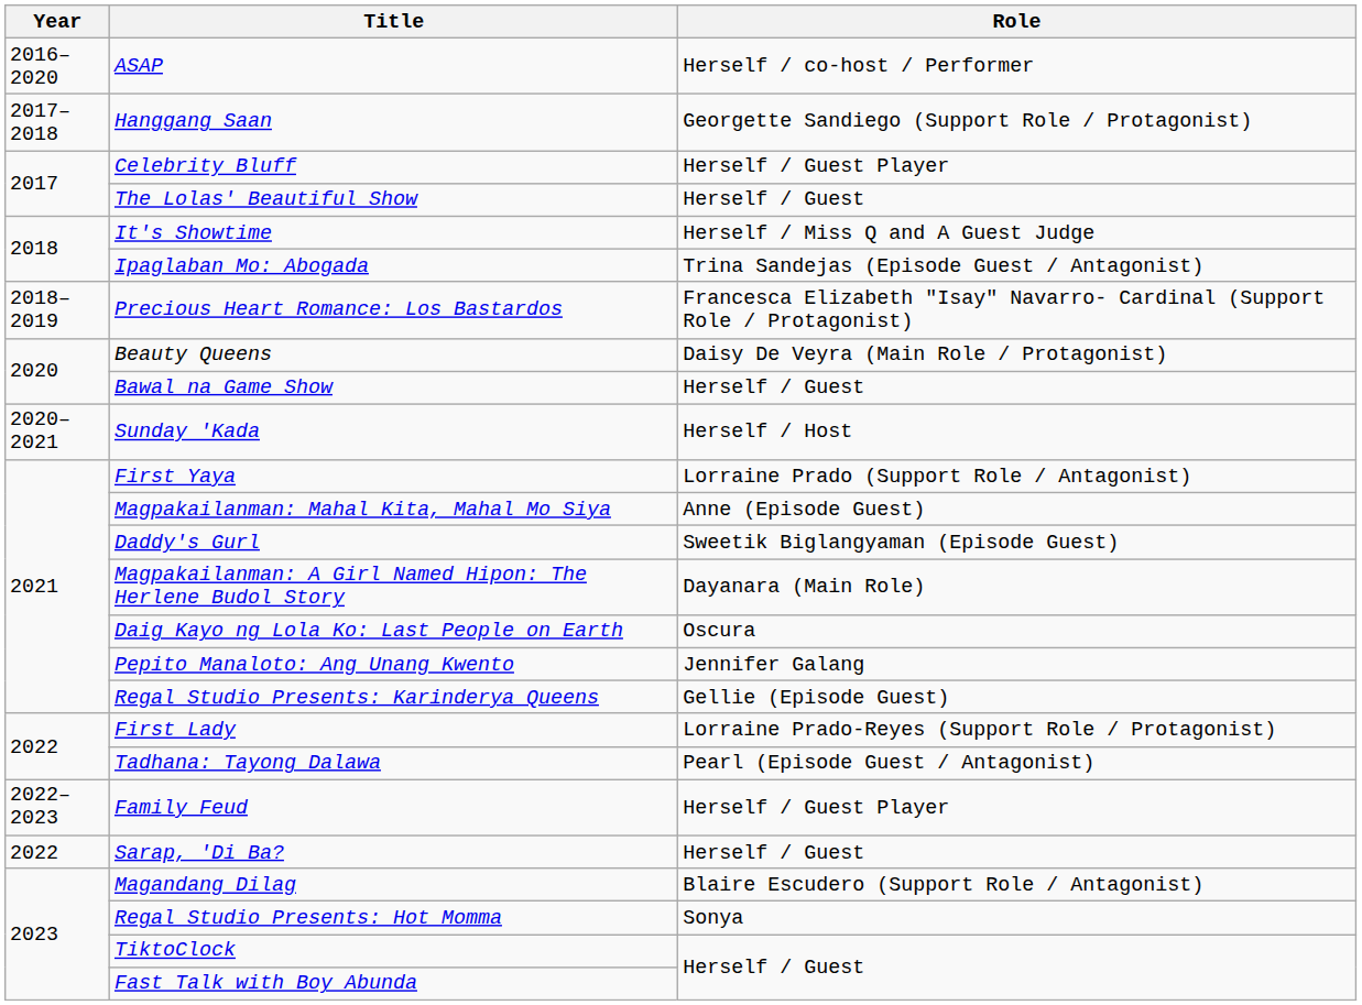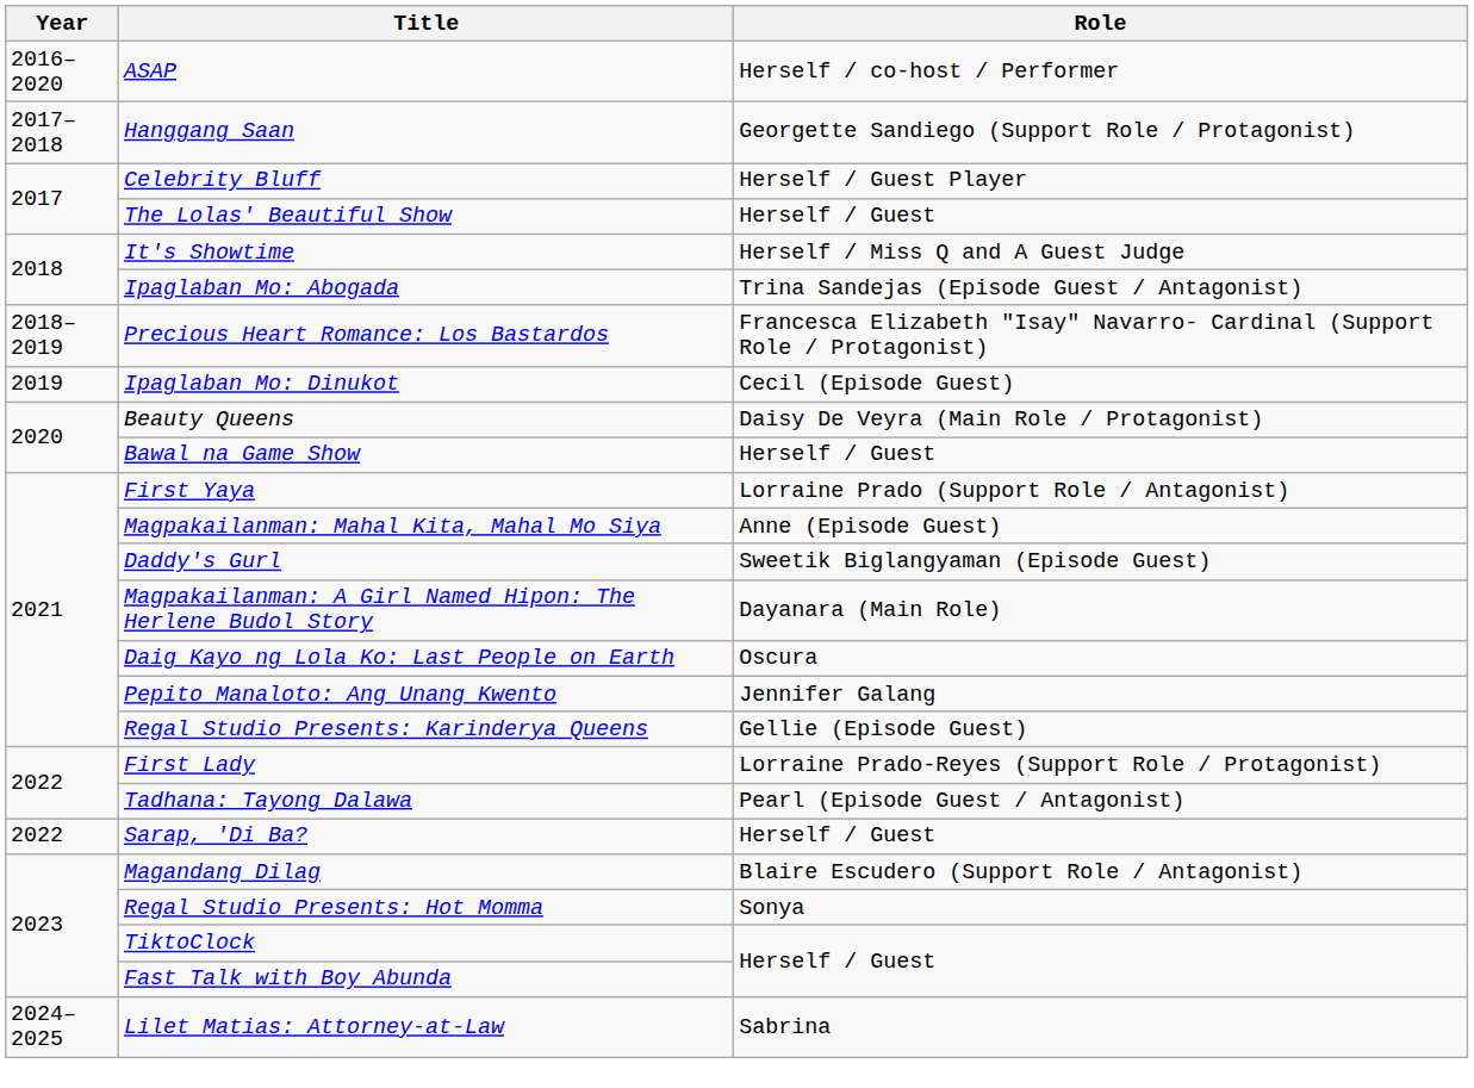+ row: 2019 | Ipaglaban Mo: Dinukot | Cecil (Episode Guest)
- row: 2020–2021 | Sunday 'Kada | Herself / Host
- row: 2022–2023 | Family Feud | Herself / Guest Player
+ row: 2024–2025 | Lilet Matias: Attorney-at-Law | Sabrina
